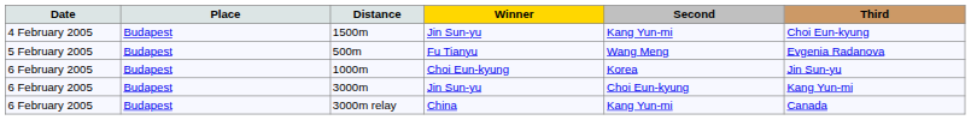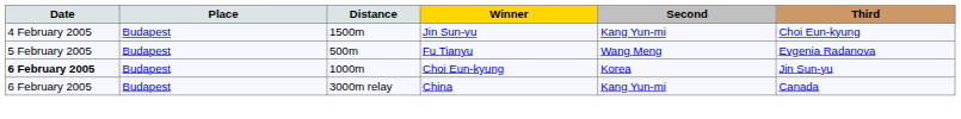1000m | Date: normal -> bold
- row: 6 February 2005 | Budapest | 3000m | Jin Sun-yu | Choi Eun-kyung | Kang Yun-mi
